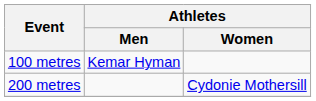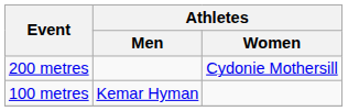rows swapped: 100 metres <-> 200 metres
